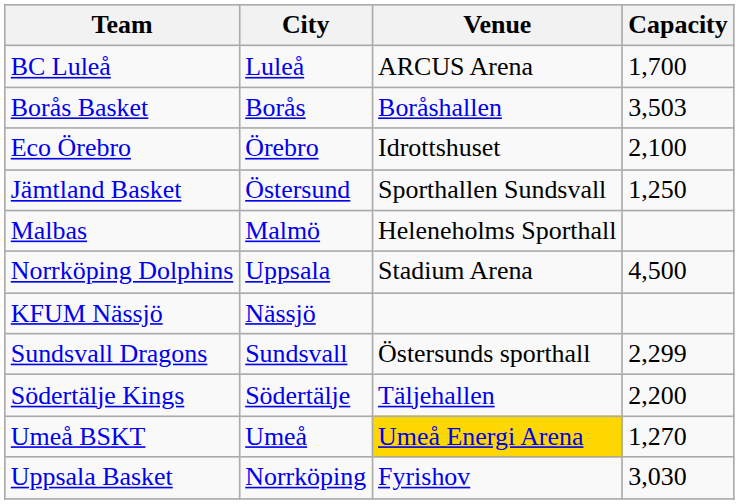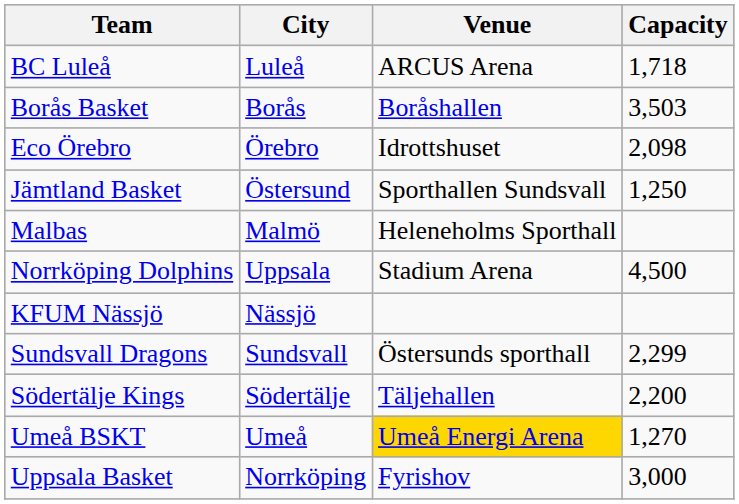BC Luleå | Capacity: 1,700 -> 1,718
Eco Örebro | Capacity: 2,100 -> 2,098
Uppsala Basket | Capacity: 3,030 -> 3,000
